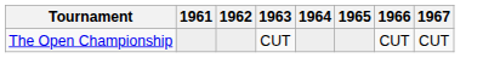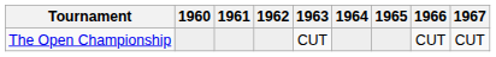+ column: 1960
